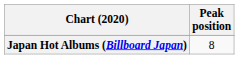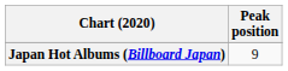Japan Hot Albums (Billboard Japan) | Peak position: 8 -> 9
